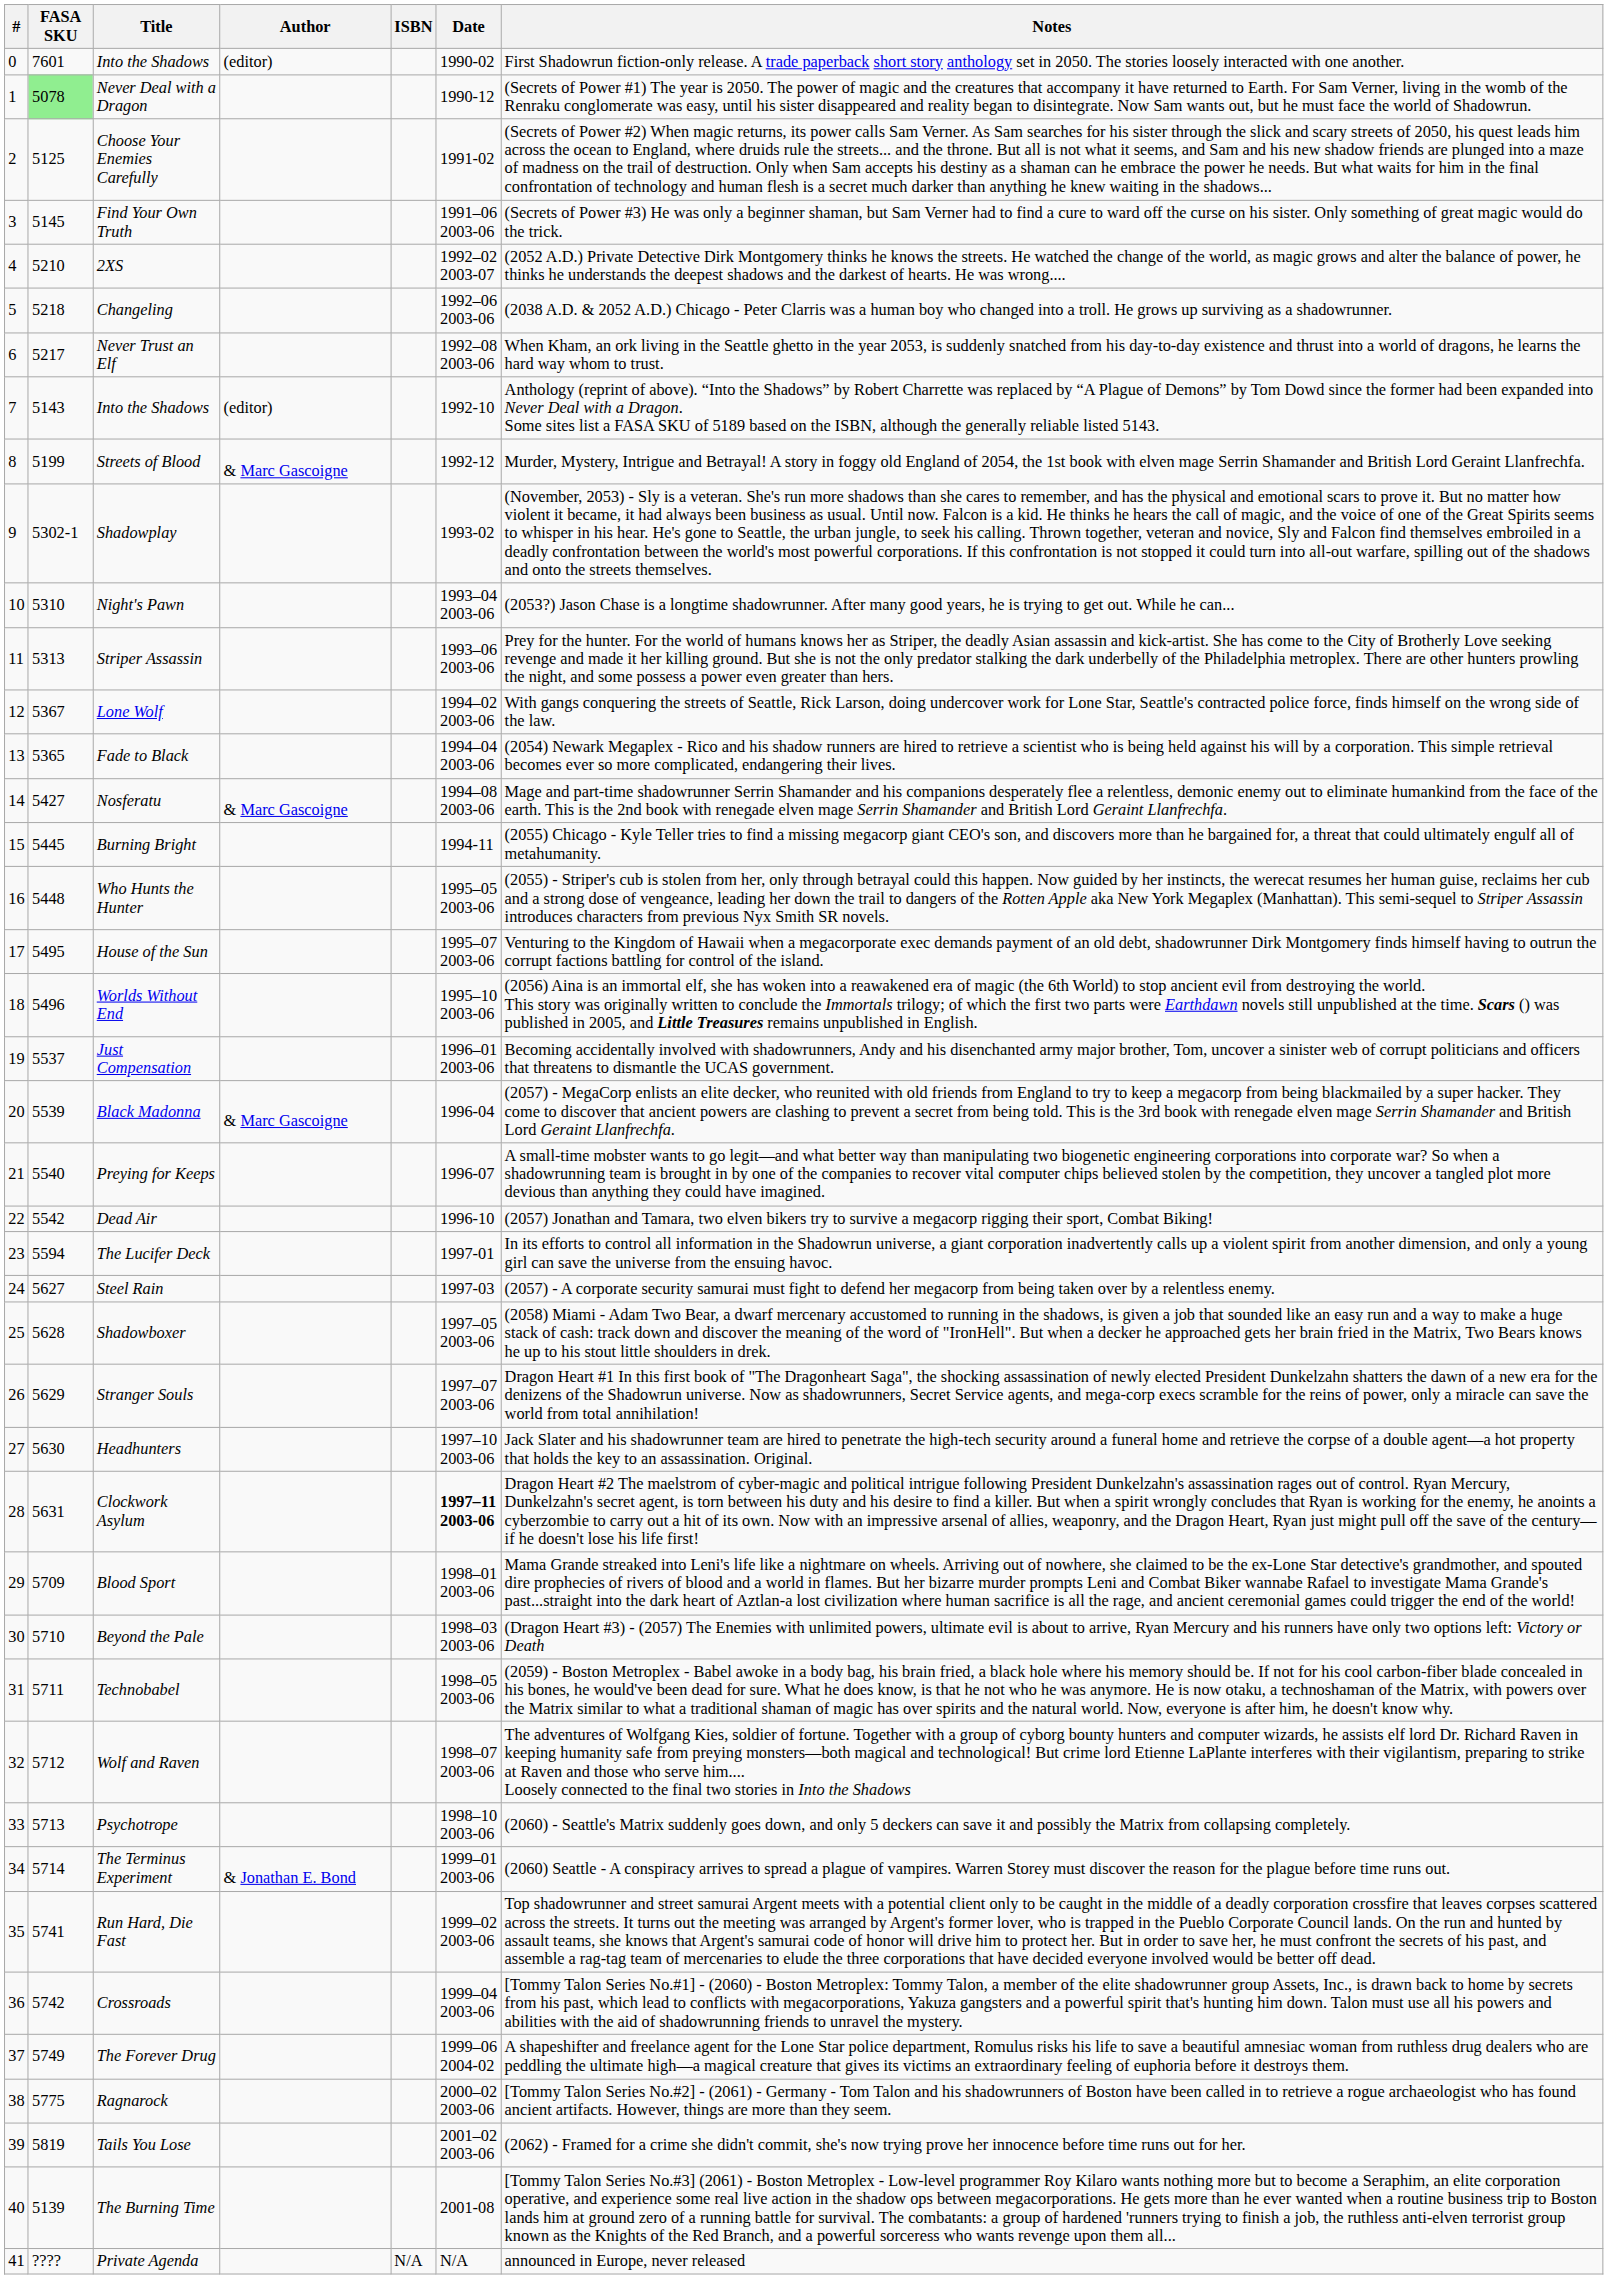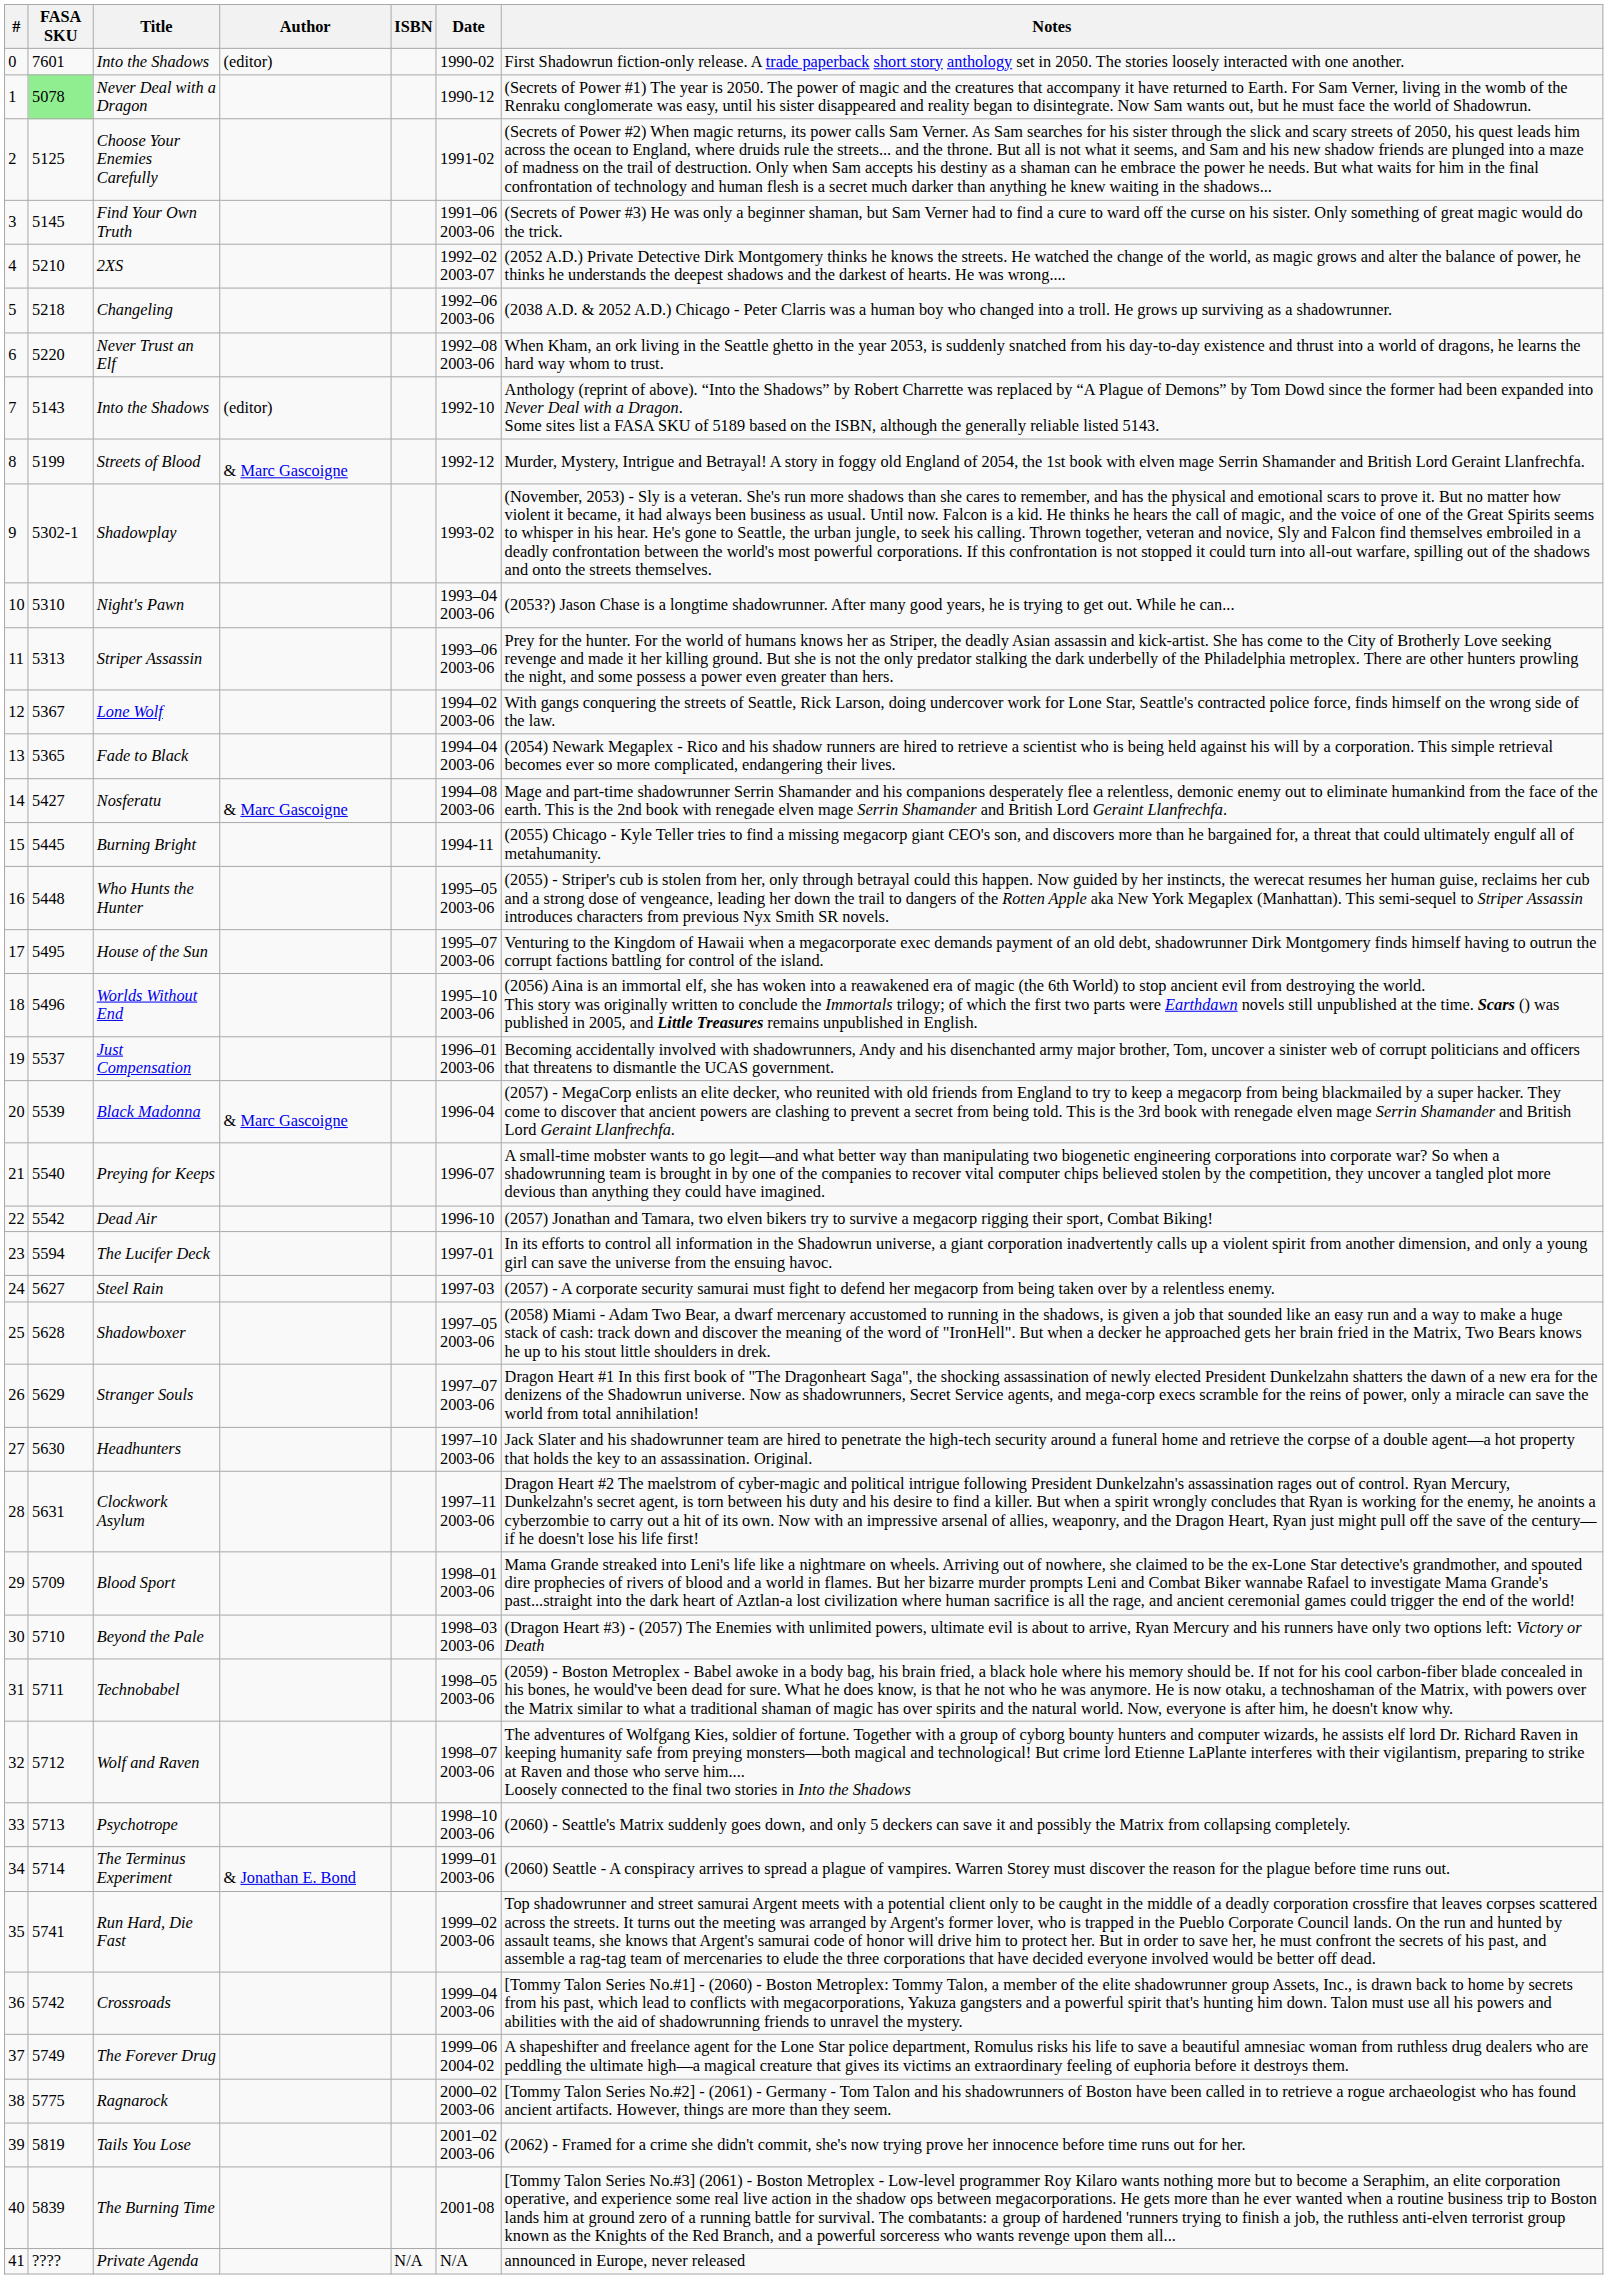Never Trust an Elf | FASA SKU: 5217 -> 5220
Clockwork Asylum | Date: bold -> normal
The Burning Time | FASA SKU: 5139 -> 5839
